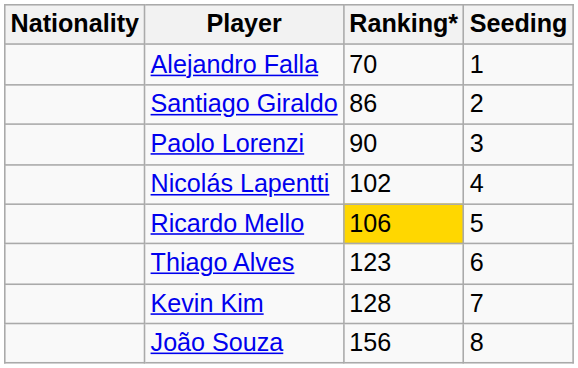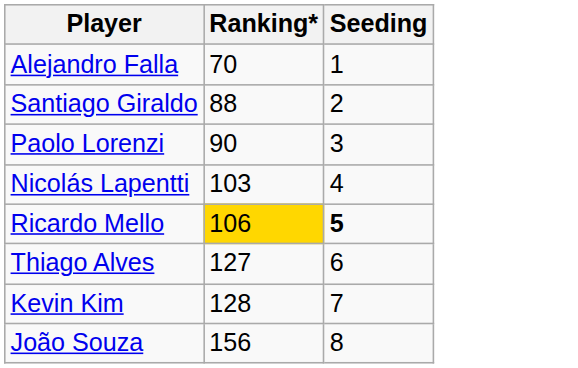- column: Nationality
Santiago Giraldo | Ranking*: 86 -> 88
Nicolás Lapentti | Ranking*: 102 -> 103
Ricardo Mello | Seeding: normal -> bold
Thiago Alves | Ranking*: 123 -> 127
